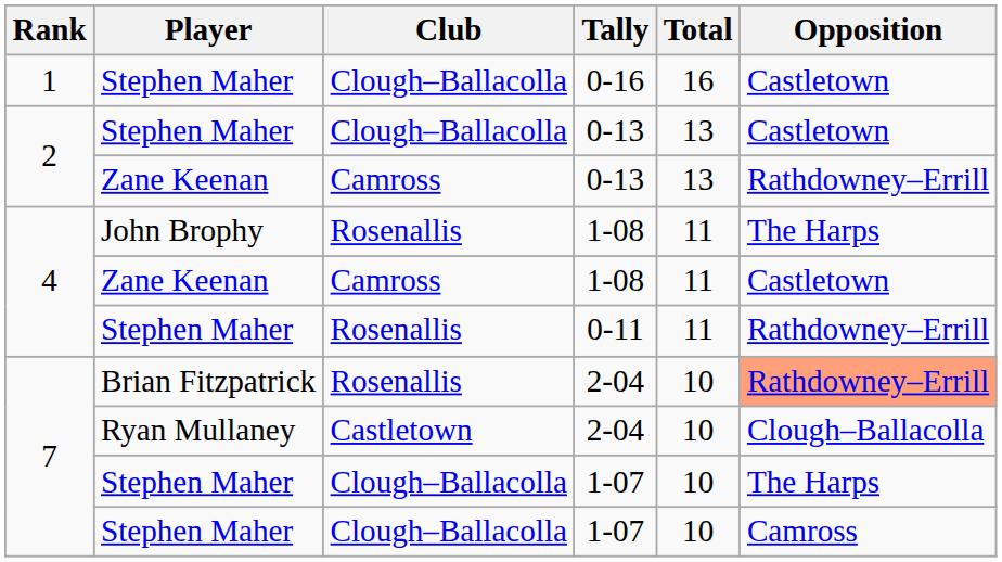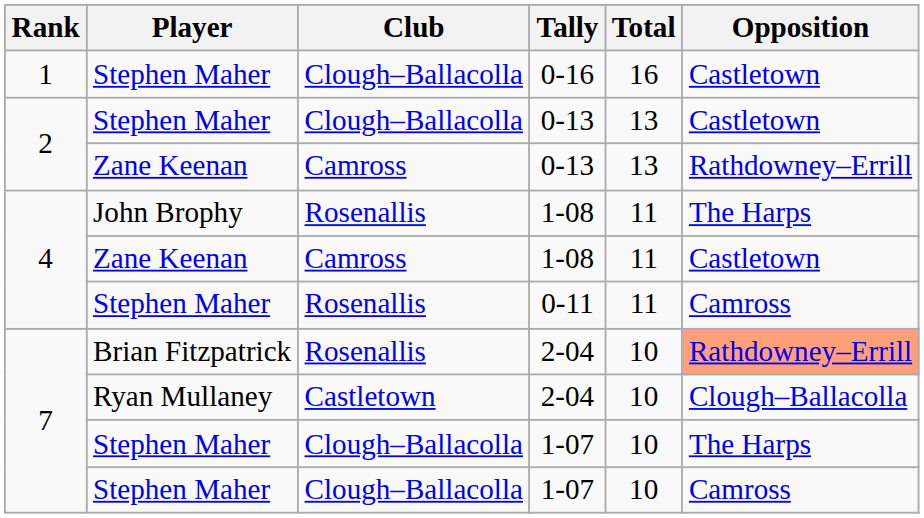0-11 | Opposition: Rathdowney–Errill -> Camross
